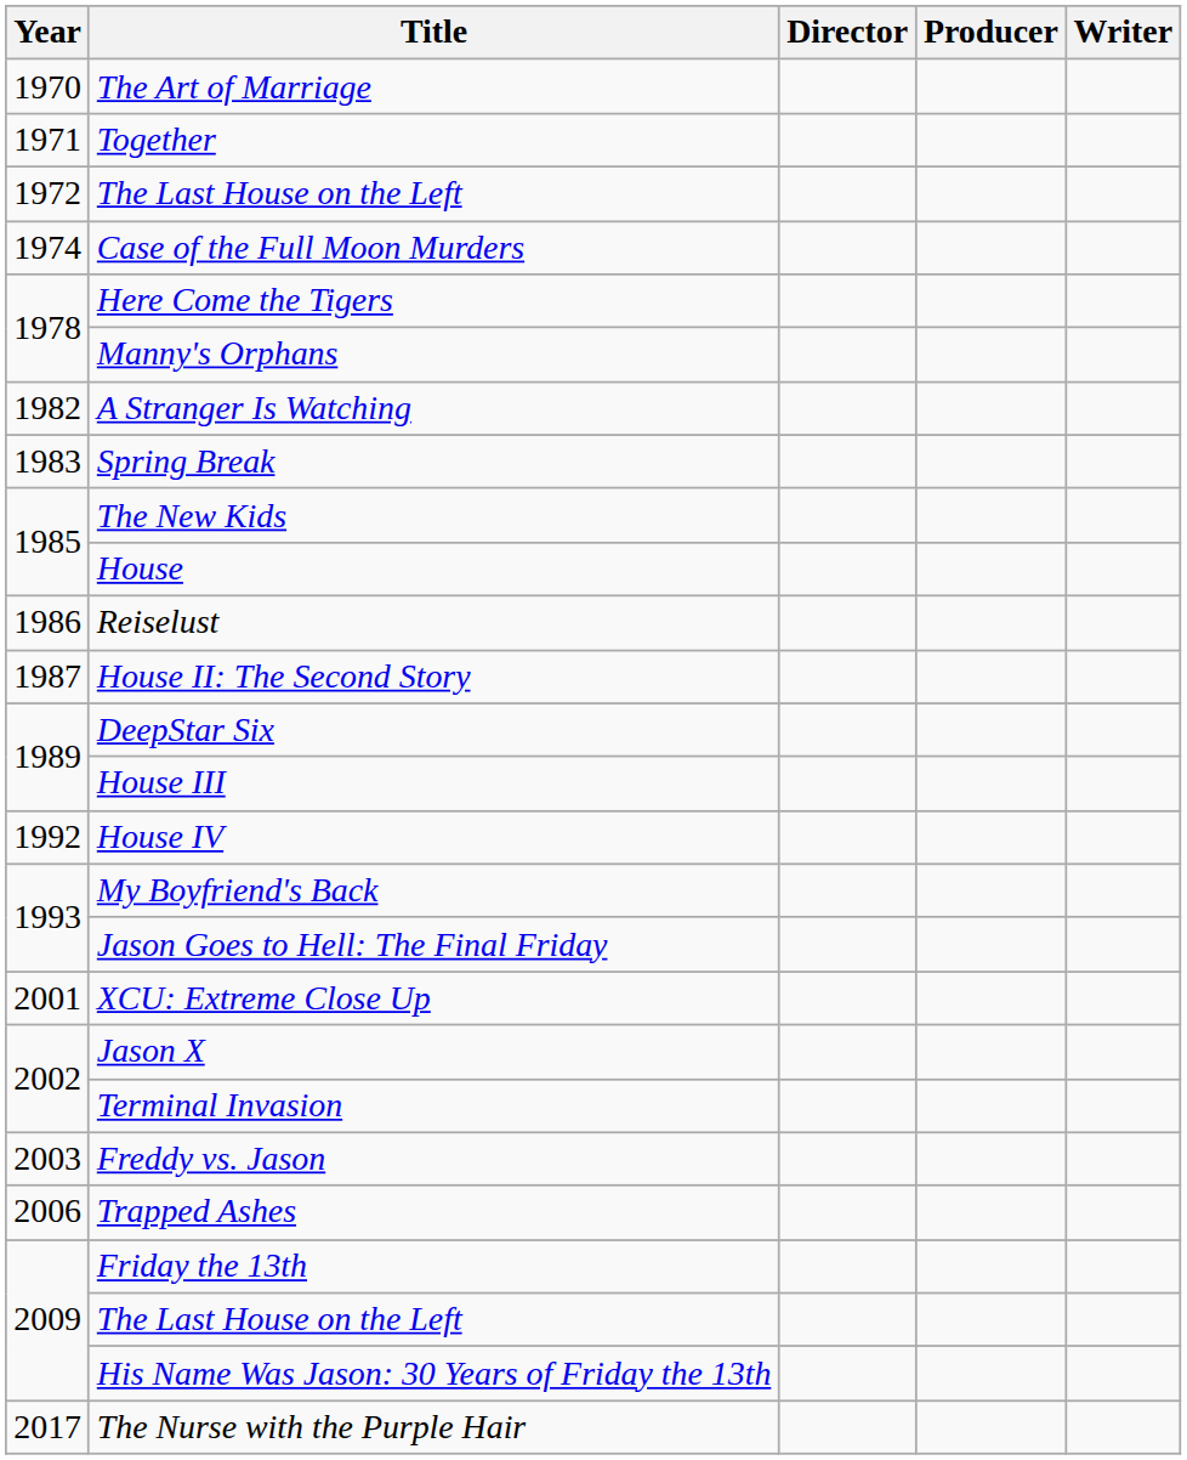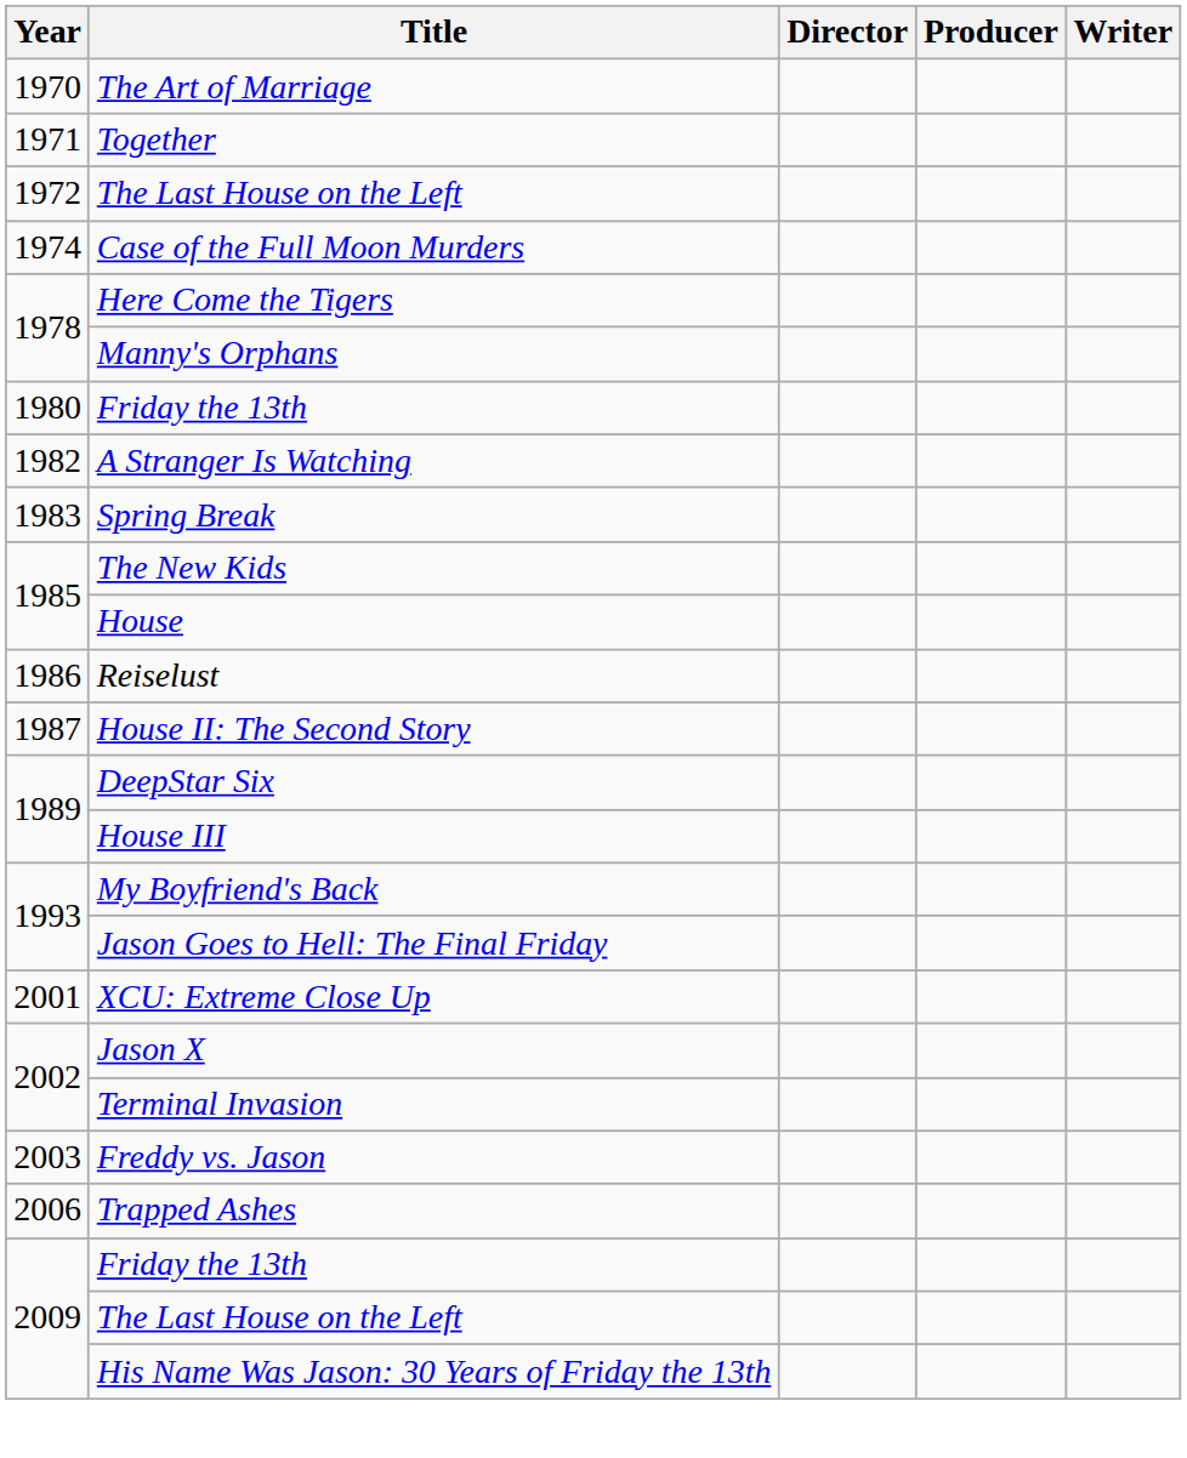+ row: 1980 | Friday the 13th
- row: 1992 | House IV
- row: 2017 | The Nurse with the Purple Hair
